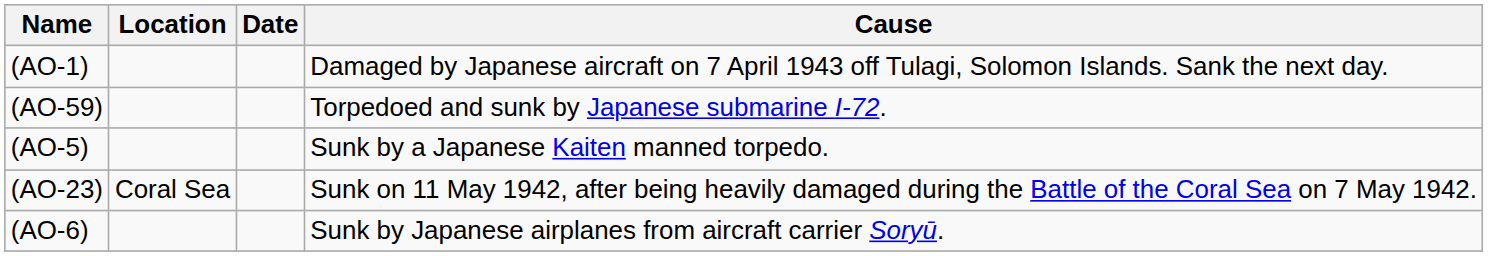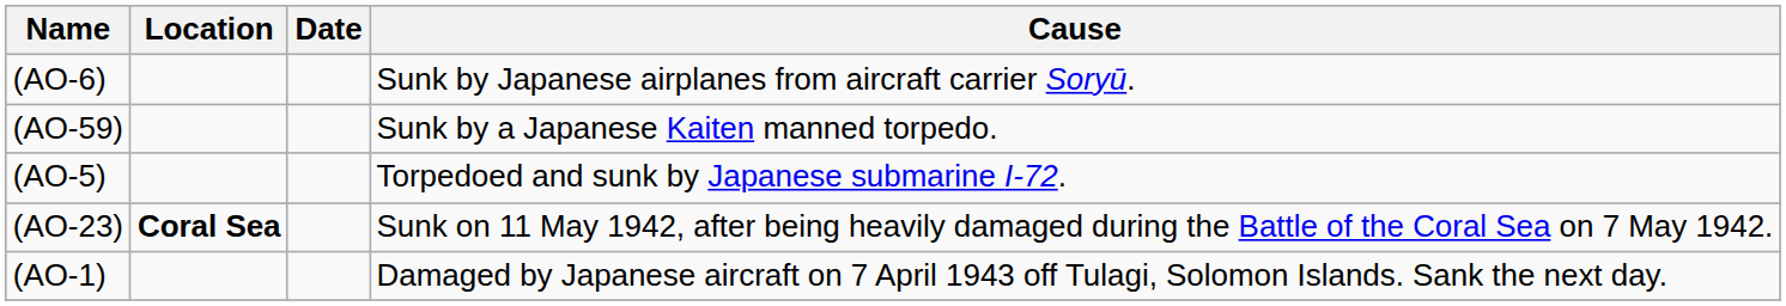rows swapped: (AO-1) <-> (AO-6)
(AO-59) | Cause: Torpedoed and sunk by Japanese submarine I-72. -> Sunk by a Japanese Kaiten manned torpedo.
(AO-5) | Cause: Sunk by a Japanese Kaiten manned torpedo. -> Torpedoed and sunk by Japanese submarine I-72.
(AO-23) | Location: normal -> bold
